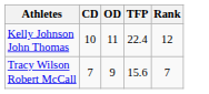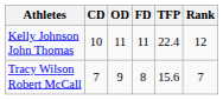+ column: FD | 11 | 8
